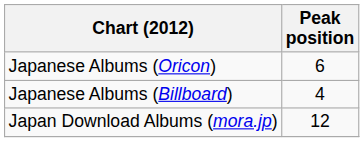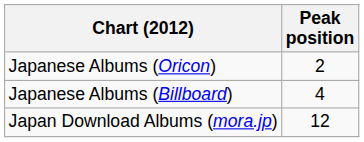Japanese Albums (Oricon) | Peak position: 6 -> 2
